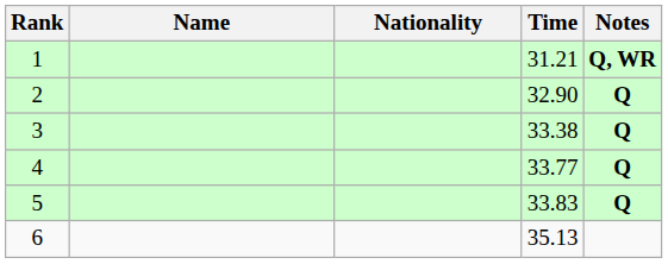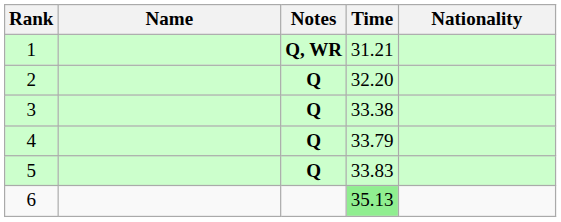columns swapped: Nationality <-> Notes
2 | Time: 32.90 -> 32.20
4 | Time: 33.77 -> 33.79
6 | Time: no background -> lightgreen background
